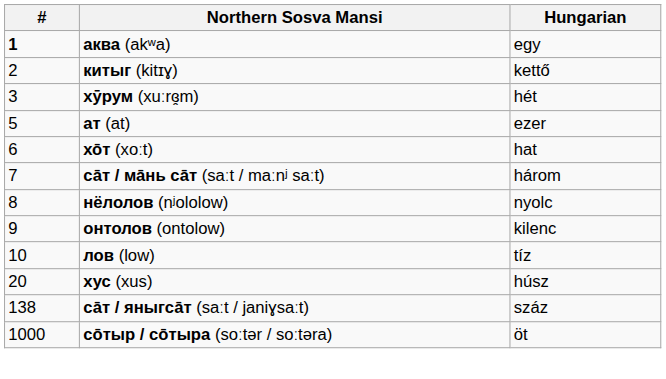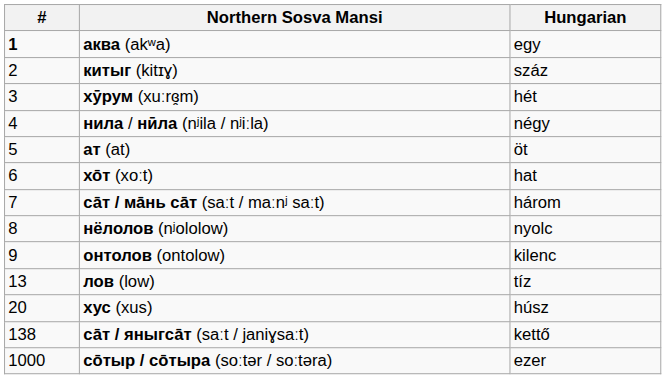китыг (kitɪɣ) | Hungarian: kettő -> száz
+ row: 4 | нила / нӣла (nʲila / nʲiːla) | négy
ат (at) | Hungarian: ezer -> öt
лов (low) | #: 10 -> 13
са̄т / яныгса̄т (saːt / janiɣsaːt) | Hungarian: száz -> kettő
со̄тыр / со̄тыра (soːtər / soːtəra) | Hungarian: öt -> ezer
